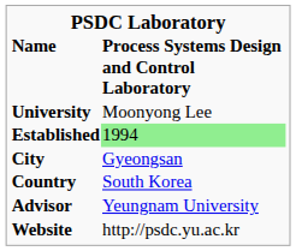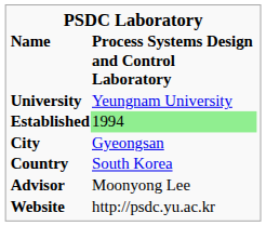University | Process Systems Design and Control Laboratory: Moonyong Lee -> Yeungnam University
Advisor | Process Systems Design and Control Laboratory: Yeungnam University -> Moonyong Lee
